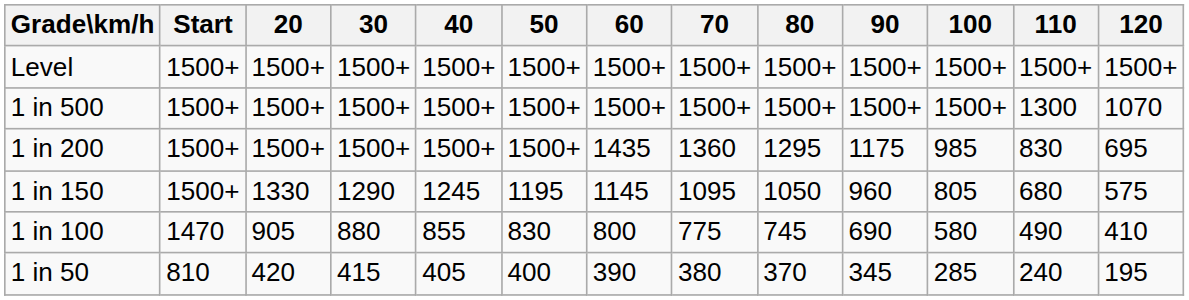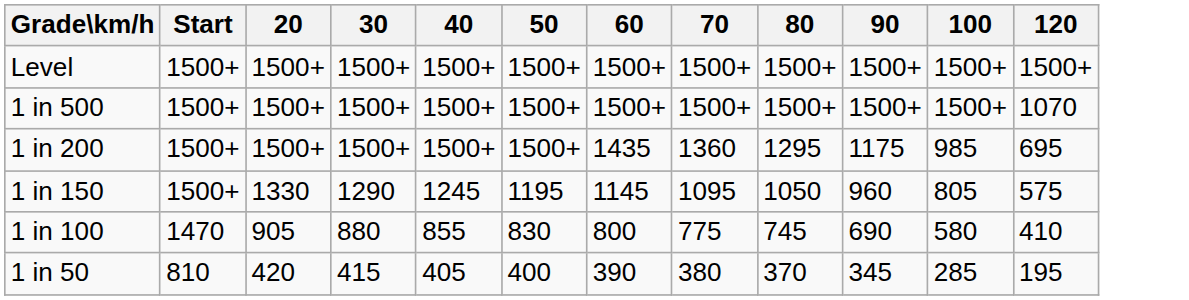- column: 110 | 1500+ | 1300 | 830 | 680 | 490 | 240
